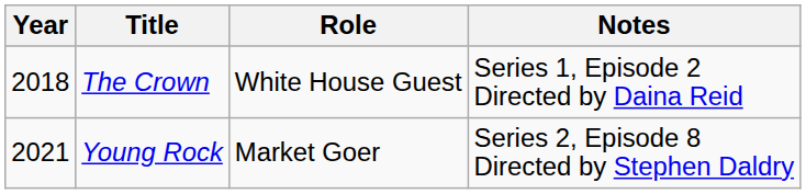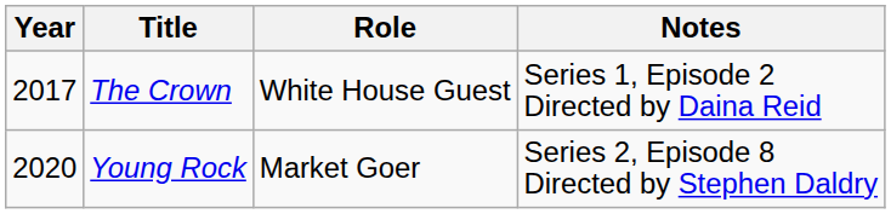The Crown | Year: 2018 -> 2017
Young Rock | Year: 2021 -> 2020
